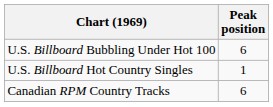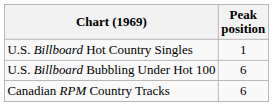rows swapped: U.S. Billboard Hot Country Singles <-> U.S. Billboard Bubbling Under Hot 100
